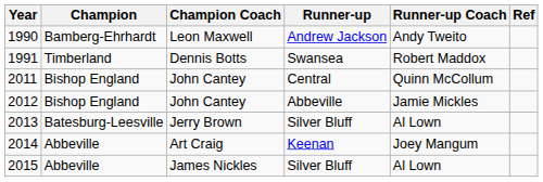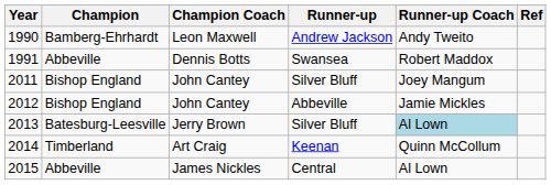1991 | Champion: Timberland -> Abbeville
2011 | Runner-up: Central -> Silver Bluff
2011 | Runner-up Coach: Quinn McCollum -> Joey Mangum
2013 | Runner-up Coach: no background -> lightblue background
2014 | Champion: Abbeville -> Timberland
2014 | Runner-up Coach: Joey Mangum -> Quinn McCollum
2015 | Runner-up: Silver Bluff -> Central
